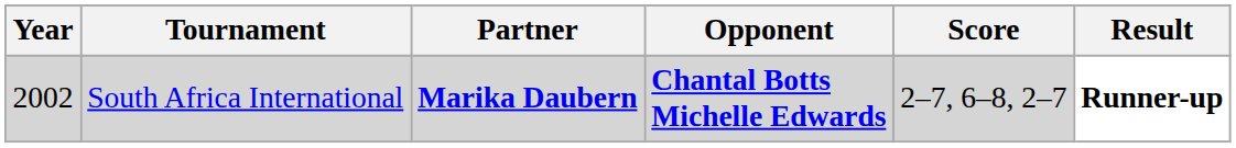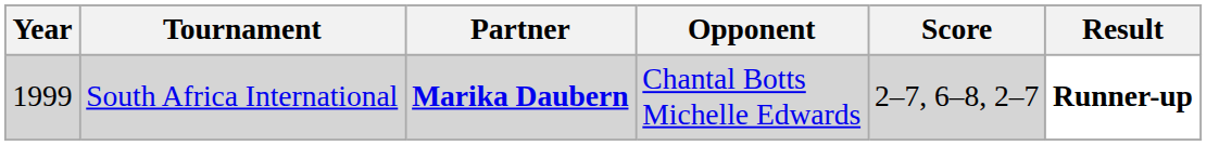South Africa International | Year: 2002 -> 1999
South Africa International | Opponent: bold -> normal
